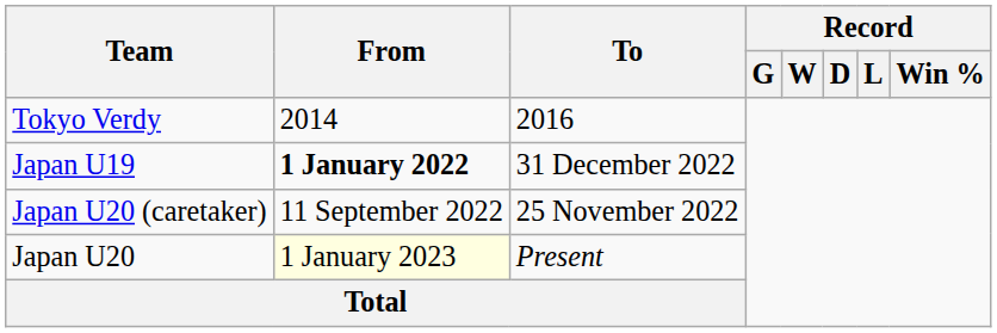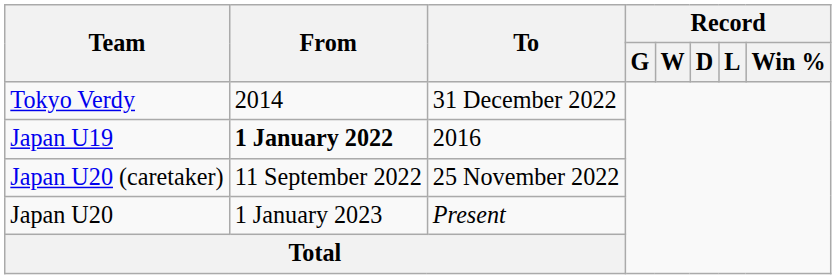Tokyo Verdy | To: 2016 -> 31 December 2022
Japan U19 | To: 31 December 2022 -> 2016
Japan U20 | From: lightyellow background -> no background
